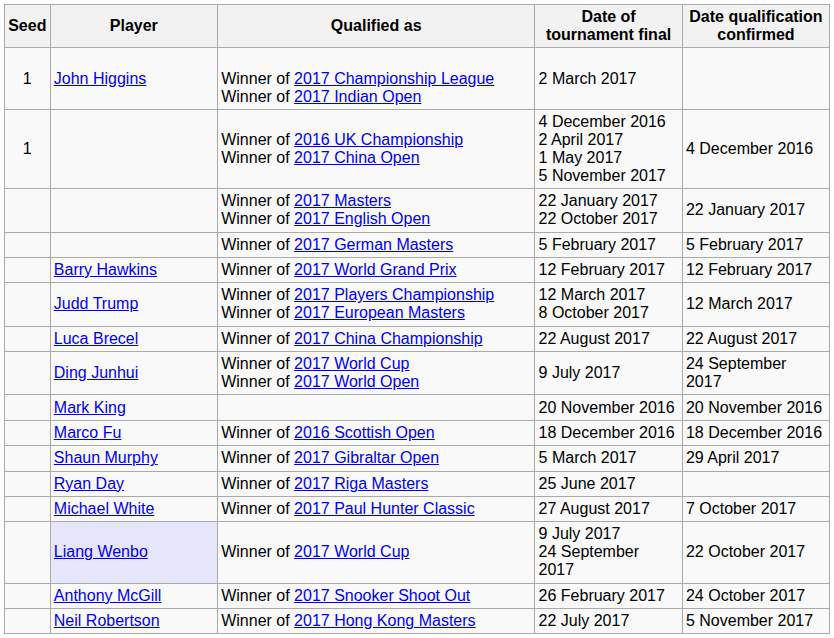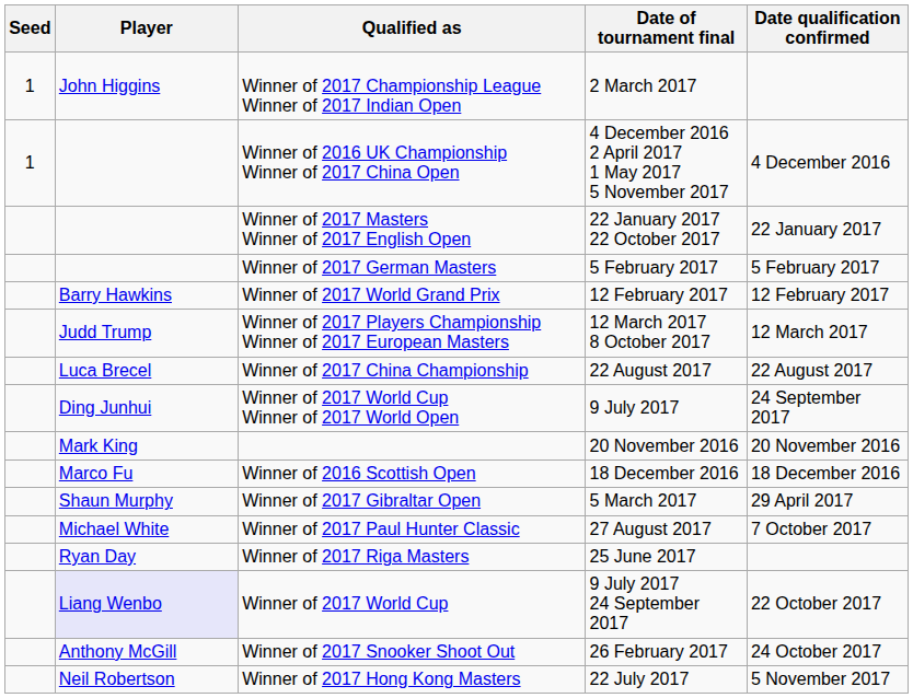rows swapped: Winner of 2017 Riga Masters <-> Winner of 2017 Paul Hunter Classic
